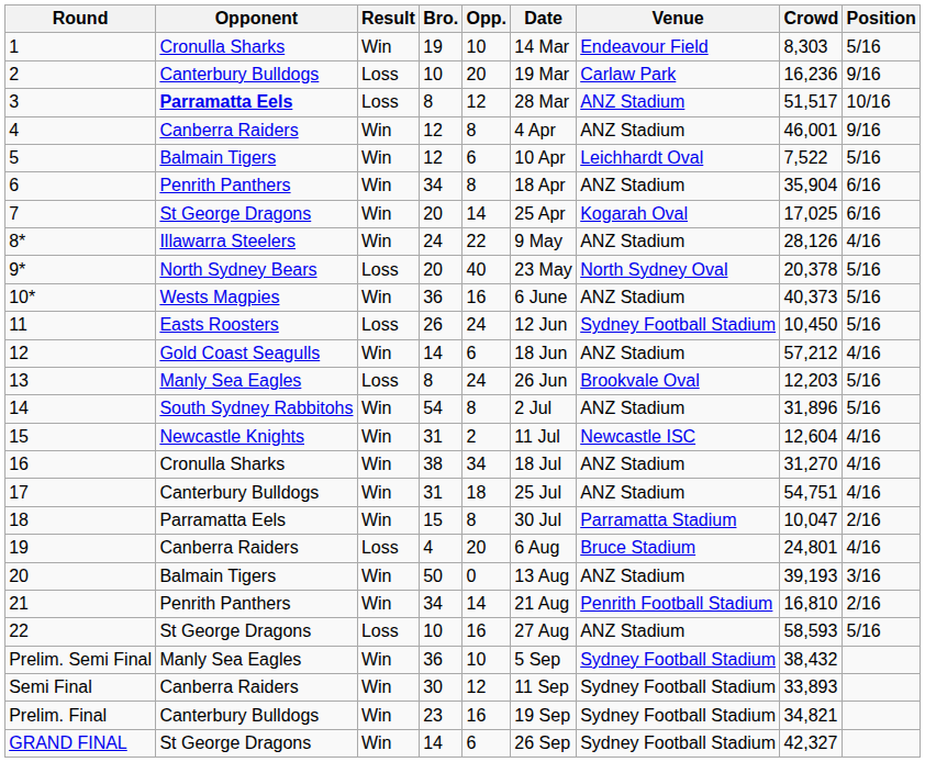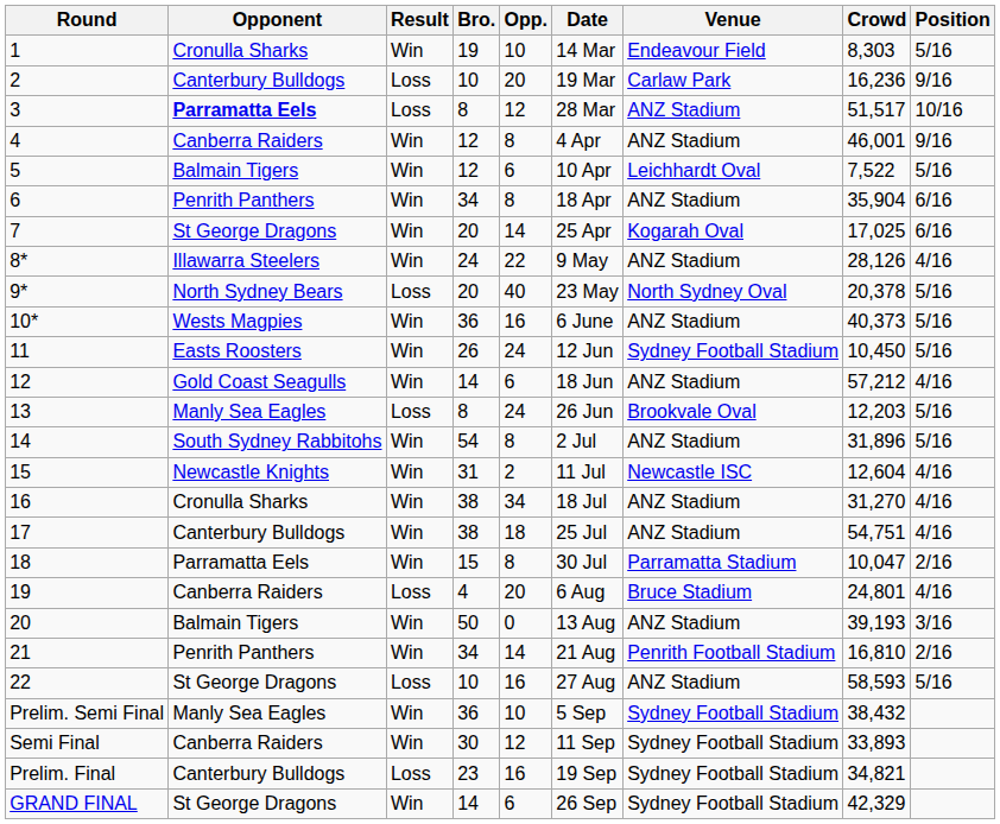11 | Result: Loss -> Win
17 | Bro.: 31 -> 38
Prelim. Final | Result: Win -> Loss
GRAND FINAL | Crowd: 42,327 -> 42,329
